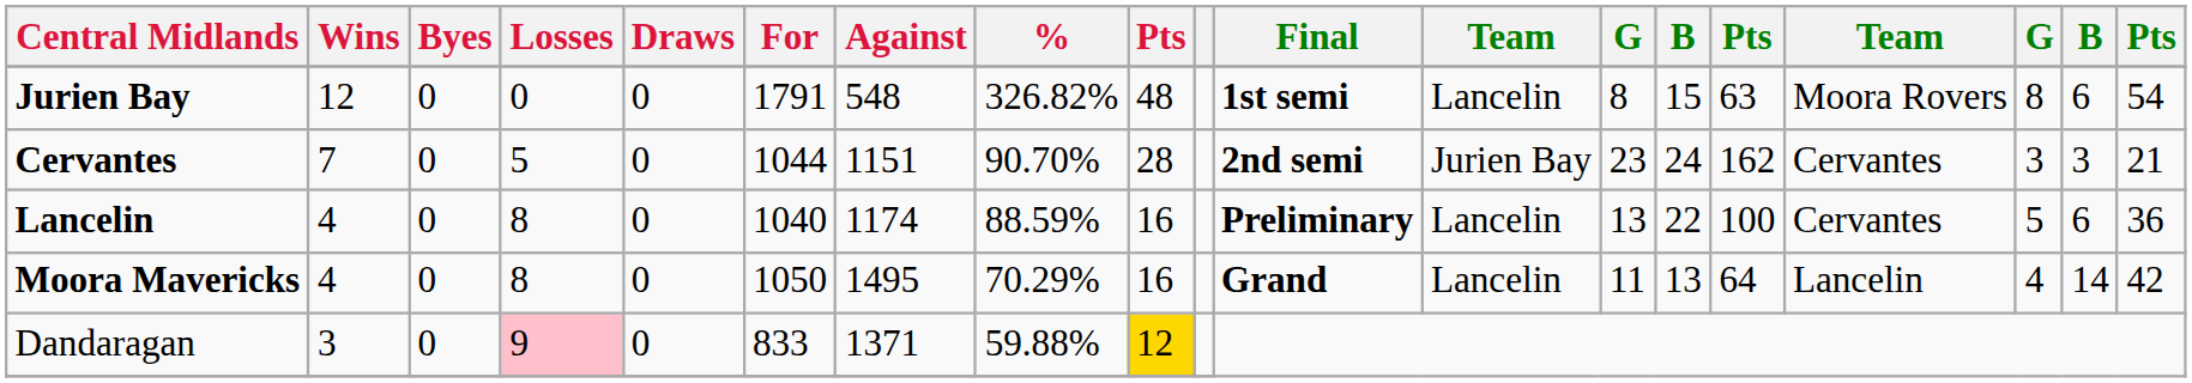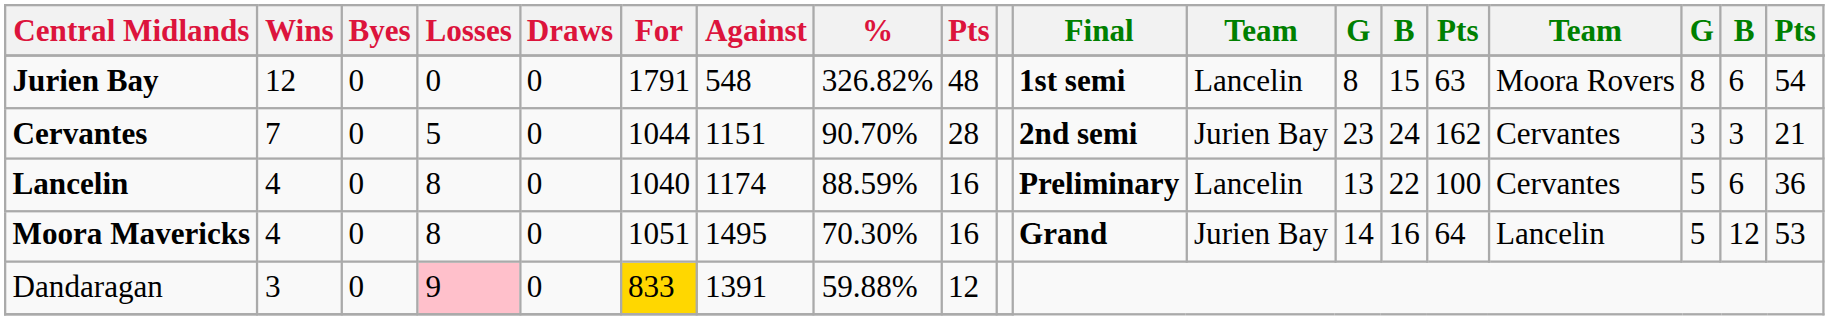Moora Mavericks | For: 1050 -> 1051
Moora Mavericks | %: 70.29% -> 70.30%
Moora Mavericks | column 12: Lancelin -> Jurien Bay
Moora Mavericks | column 13: 11 -> 14
Moora Mavericks | column 14: 13 -> 16
Moora Mavericks | column 17: 4 -> 5
Moora Mavericks | column 18: 14 -> 12
Moora Mavericks | column 19: 42 -> 53
Dandaragan | For: no background -> gold background
Dandaragan | Against: 1371 -> 1391
Dandaragan | column 9: gold background -> no background
